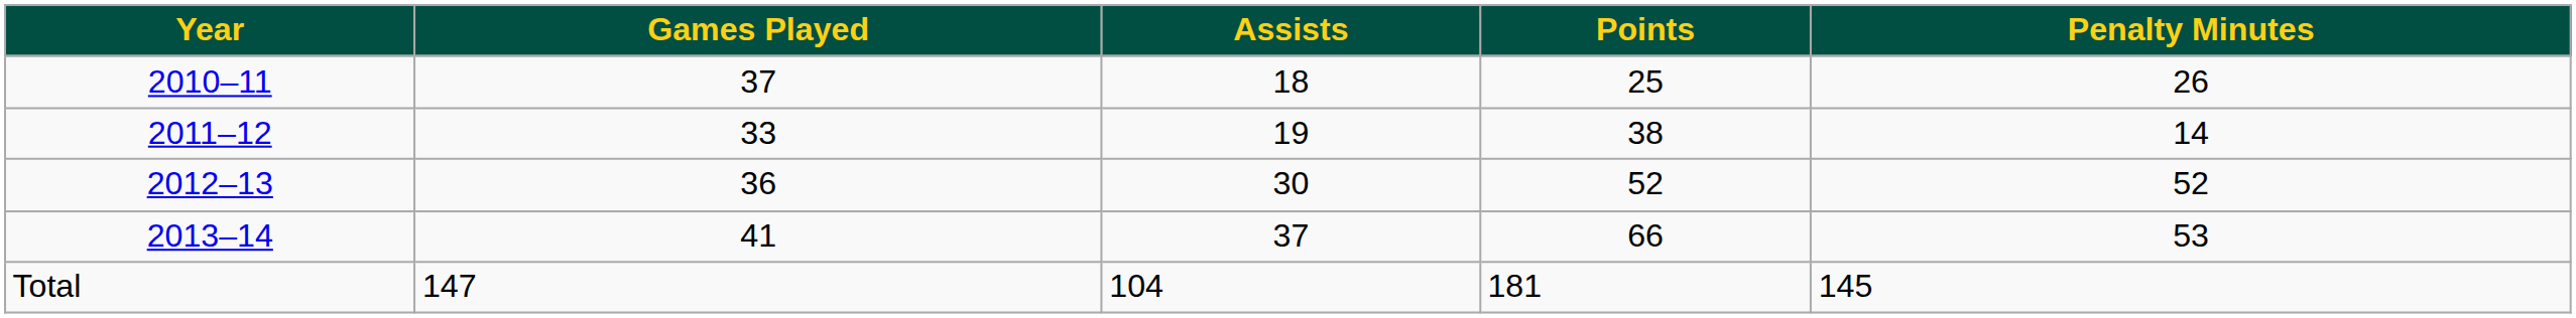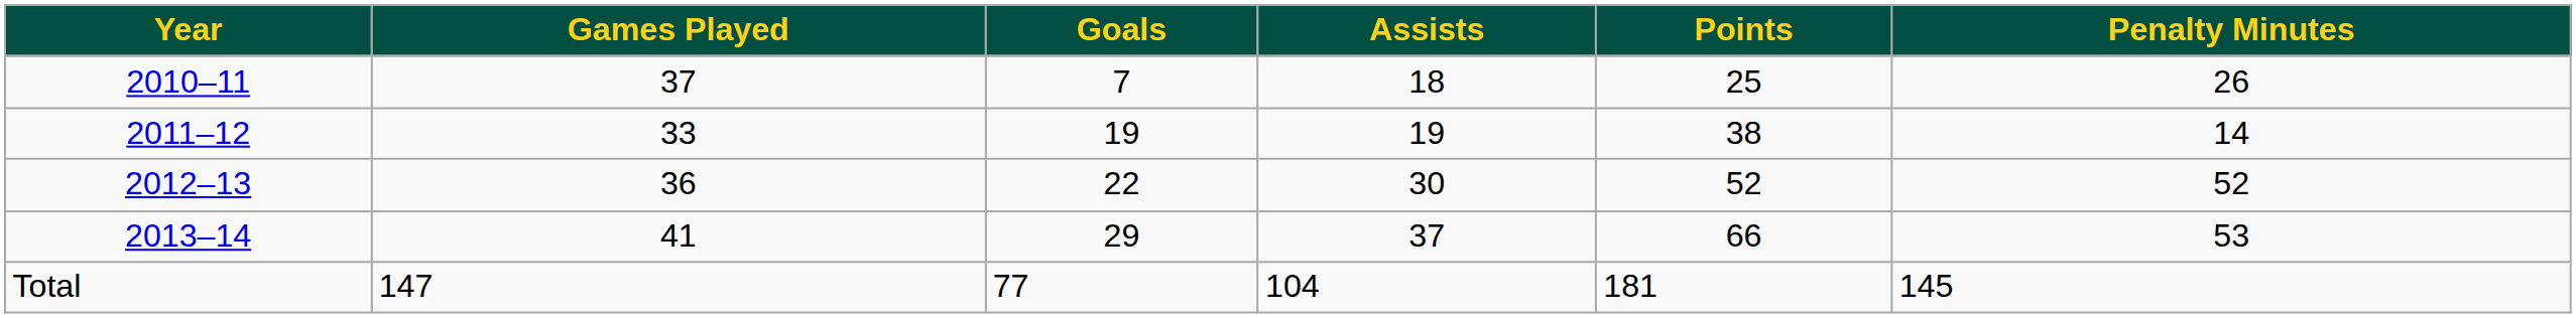+ column: Goals | 7 | 19 | 22 | 29 | 77
